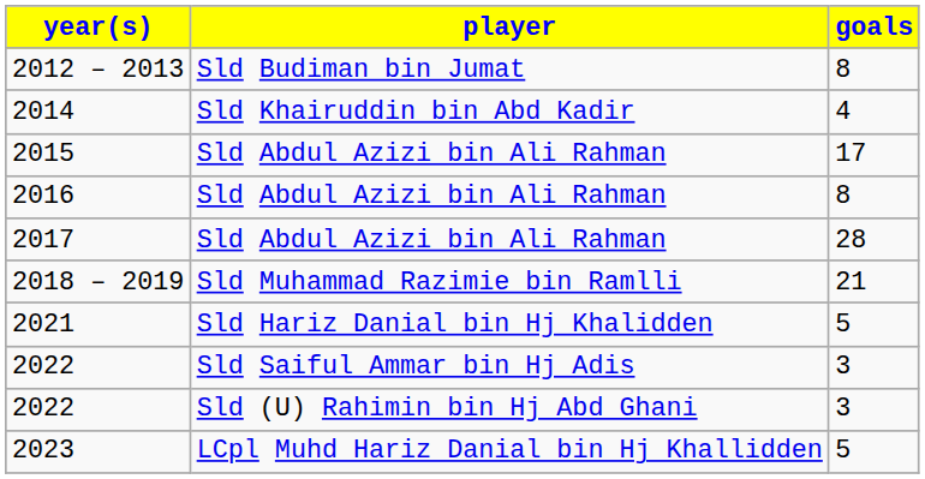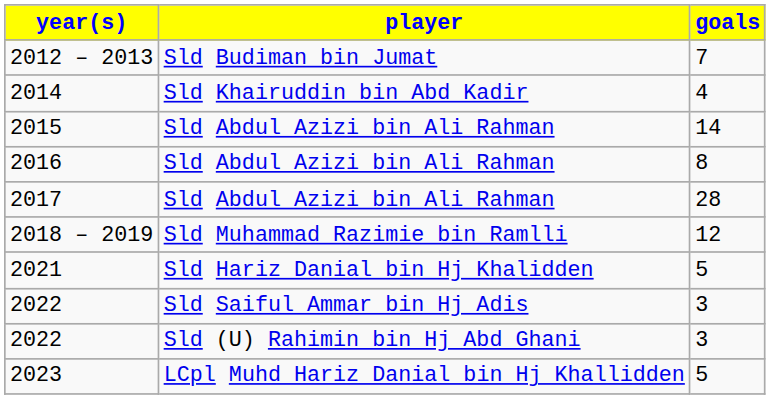2012 – 2013 | goals: 8 -> 7
2015 | goals: 17 -> 14
2018 – 2019 | goals: 21 -> 12
